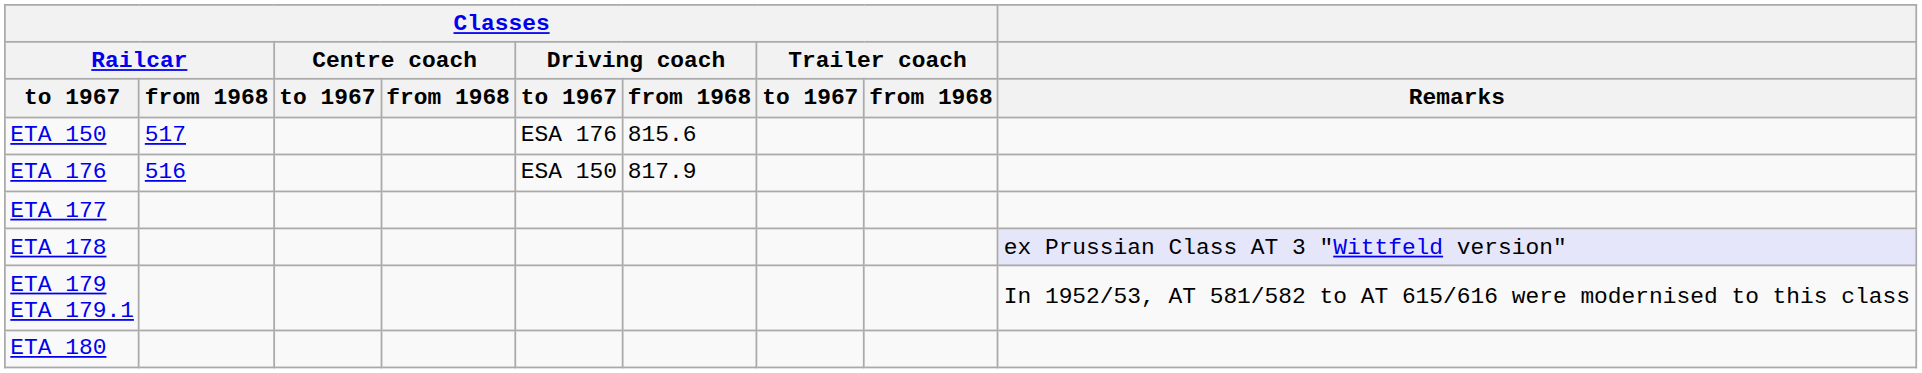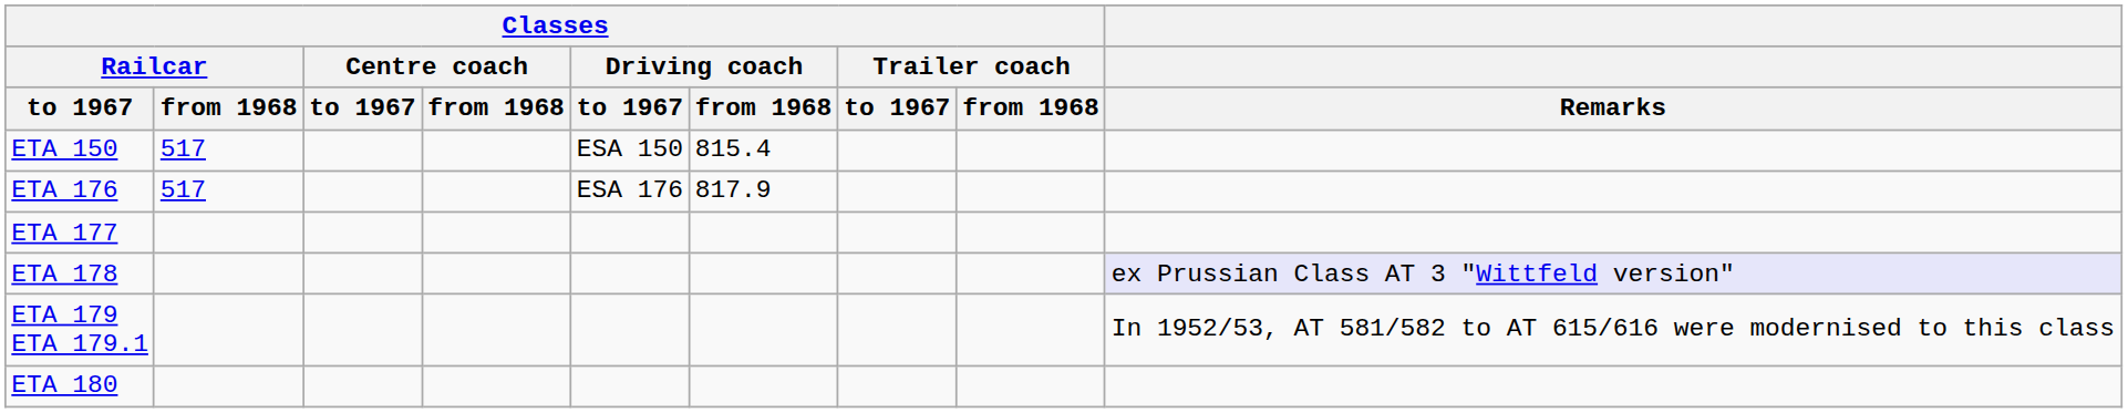ETA 150 | Classes / Driving coach / to 1967: ESA 176 -> ESA 150
ETA 150 | Classes / Driving coach / from 1968: 815.6 -> 815.4
ETA 176 | Classes / Railcar / from 1968: 516 -> 517
ETA 176 | Classes / Driving coach / to 1967: ESA 150 -> ESA 176
